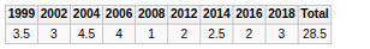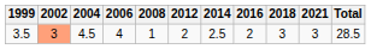+ column: 2021 | 3
3.5 | 2002: no background -> lightsalmon background
